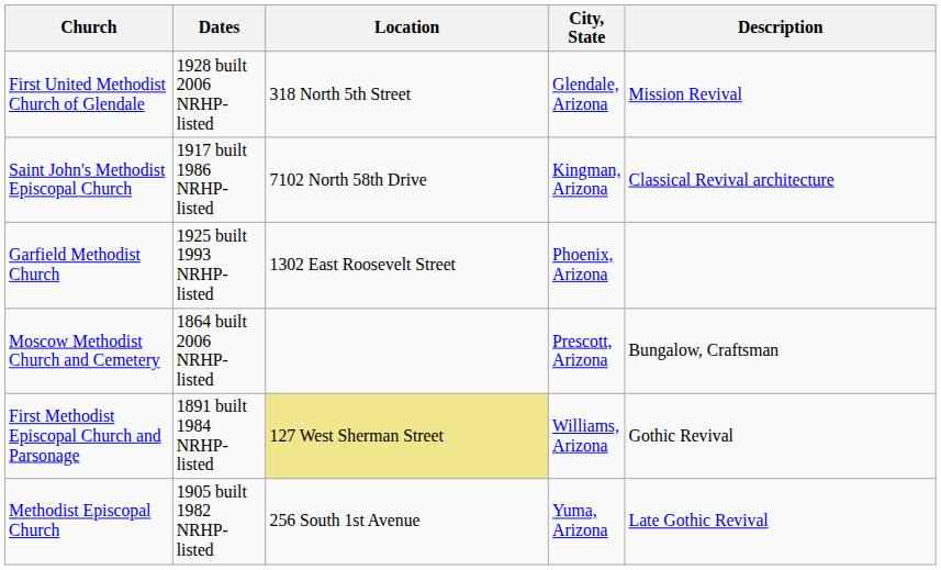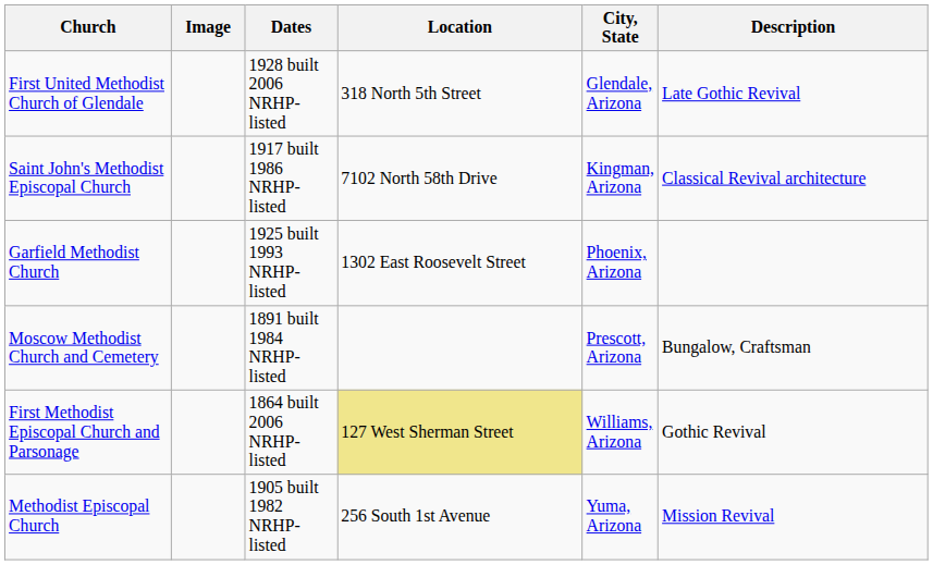+ column: Image
First United Methodist Church of Glendale | Description: Mission Revival -> Late Gothic Revival
Moscow Methodist Church and Cemetery | Dates: 1864 built 2006 NRHP-listed -> 1891 built 1984 NRHP-listed
First Methodist Episcopal Church and Parsonage | Dates: 1891 built 1984 NRHP-listed -> 1864 built 2006 NRHP-listed
Methodist Episcopal Church | Description: Late Gothic Revival -> Mission Revival
